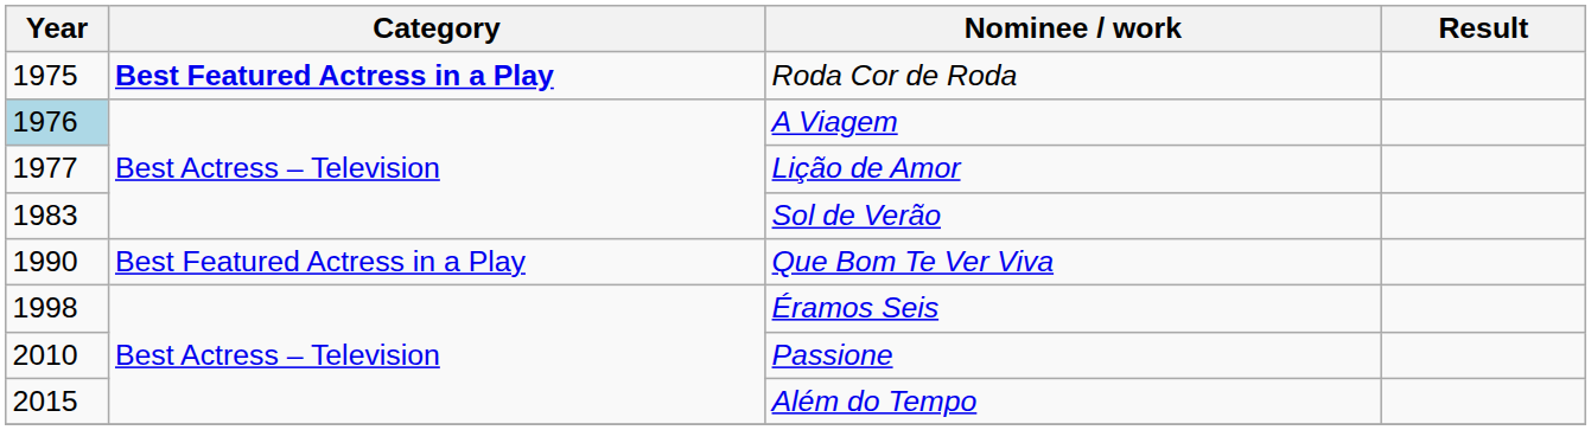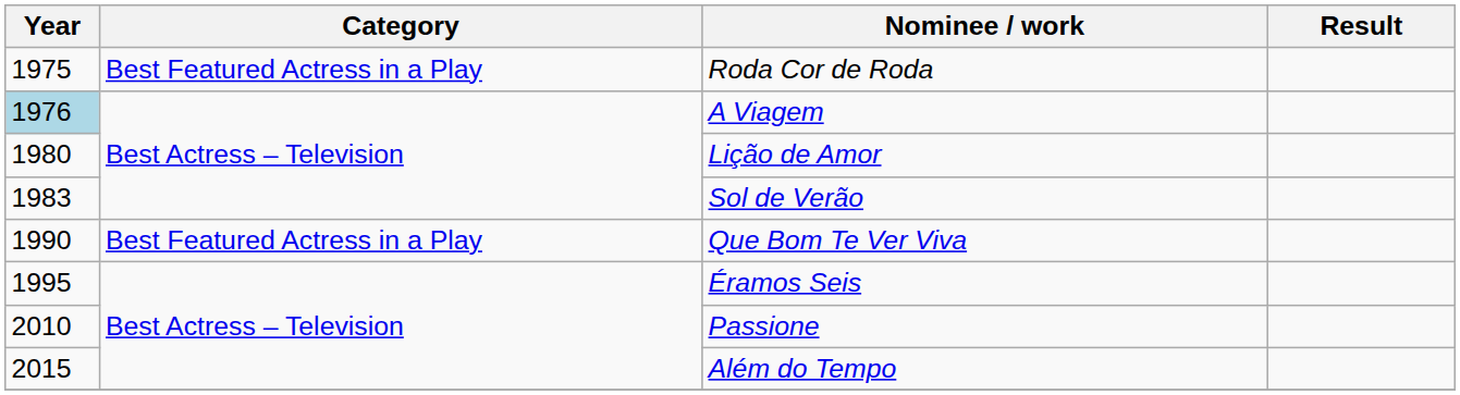Roda Cor de Roda | Category: bold -> normal
Lição de Amor | Year: 1977 -> 1980
Éramos Seis | Year: 1998 -> 1995
